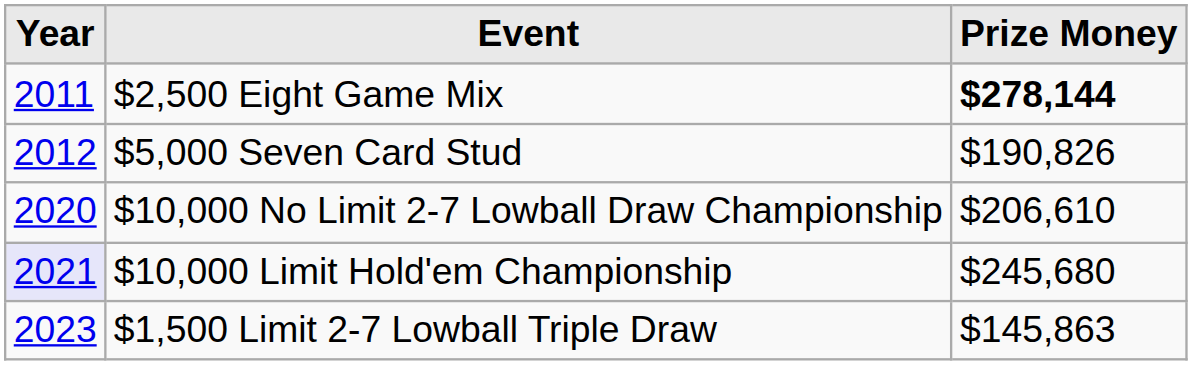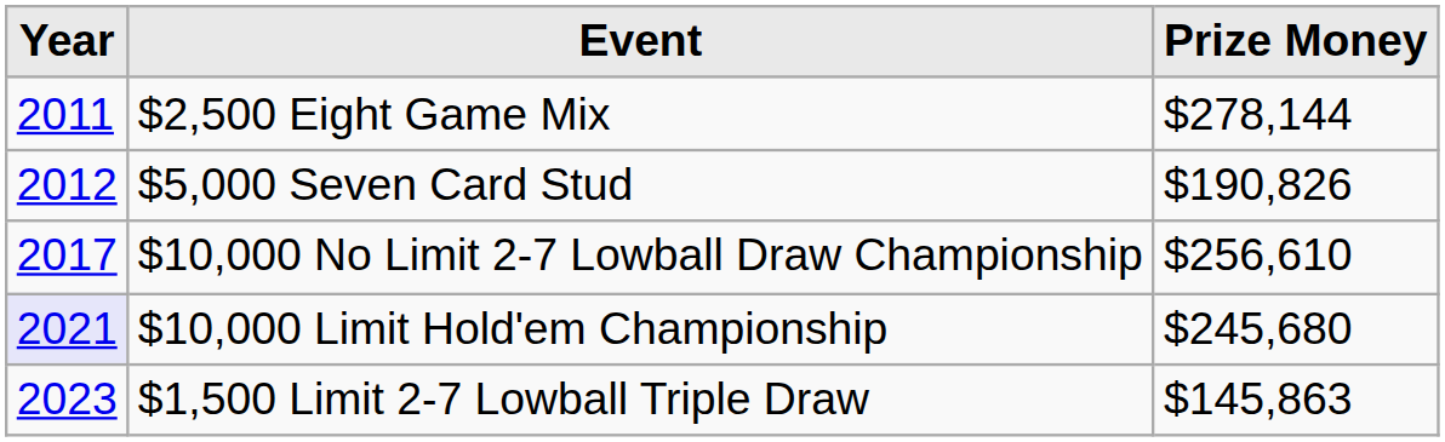$2,500 Eight Game Mix | Prize Money: bold -> normal
$10,000 No Limit 2-7 Lowball Draw Championship | Year: 2020 -> 2017
$10,000 No Limit 2-7 Lowball Draw Championship | Prize Money: $206,610 -> $256,610
